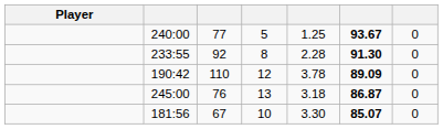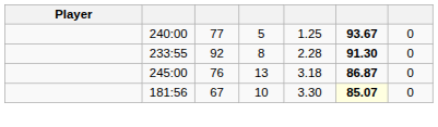- row: 190:42 | 110 | 12 | 3.78 | 89.09 | 0
181:56 | column 6: no background -> lightyellow background
